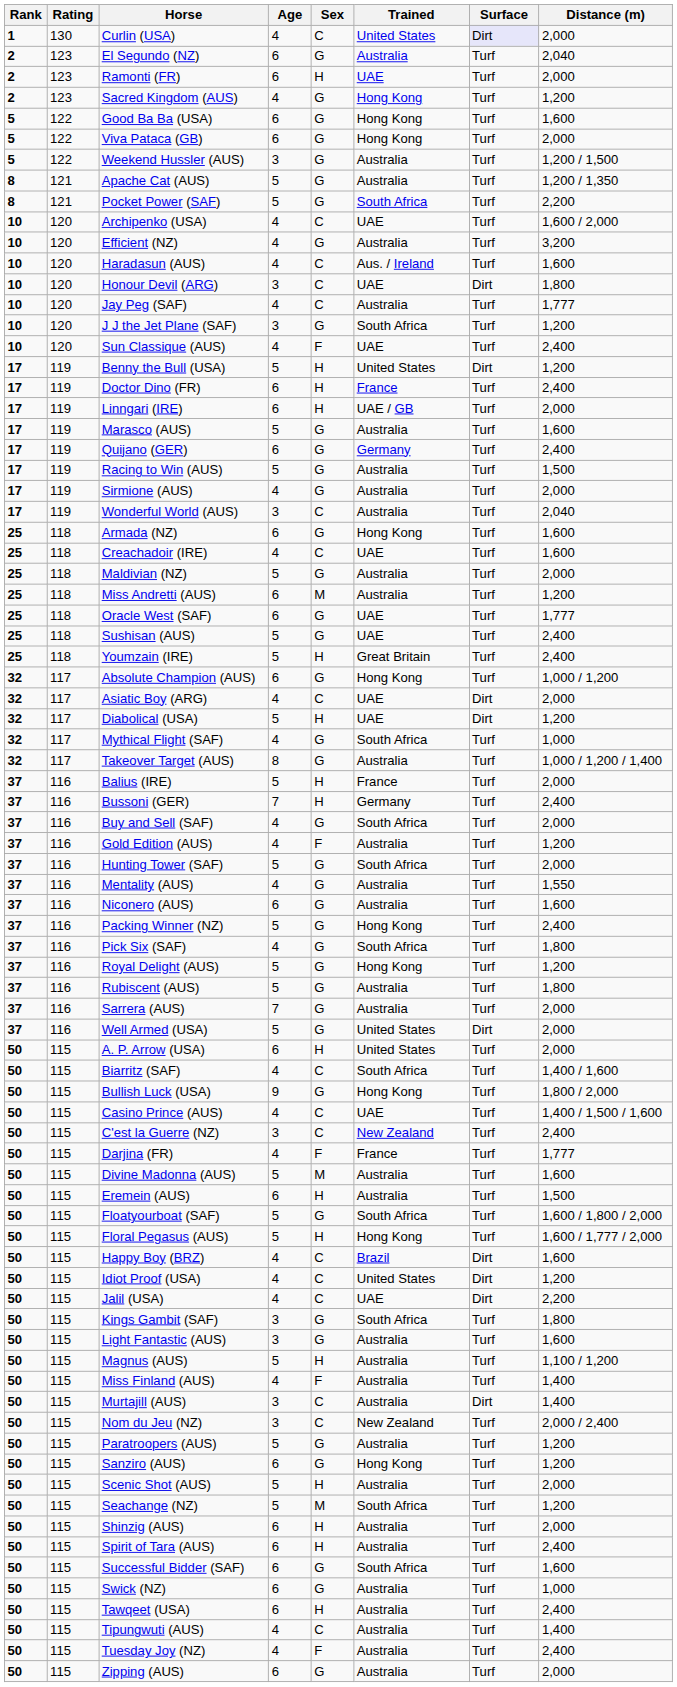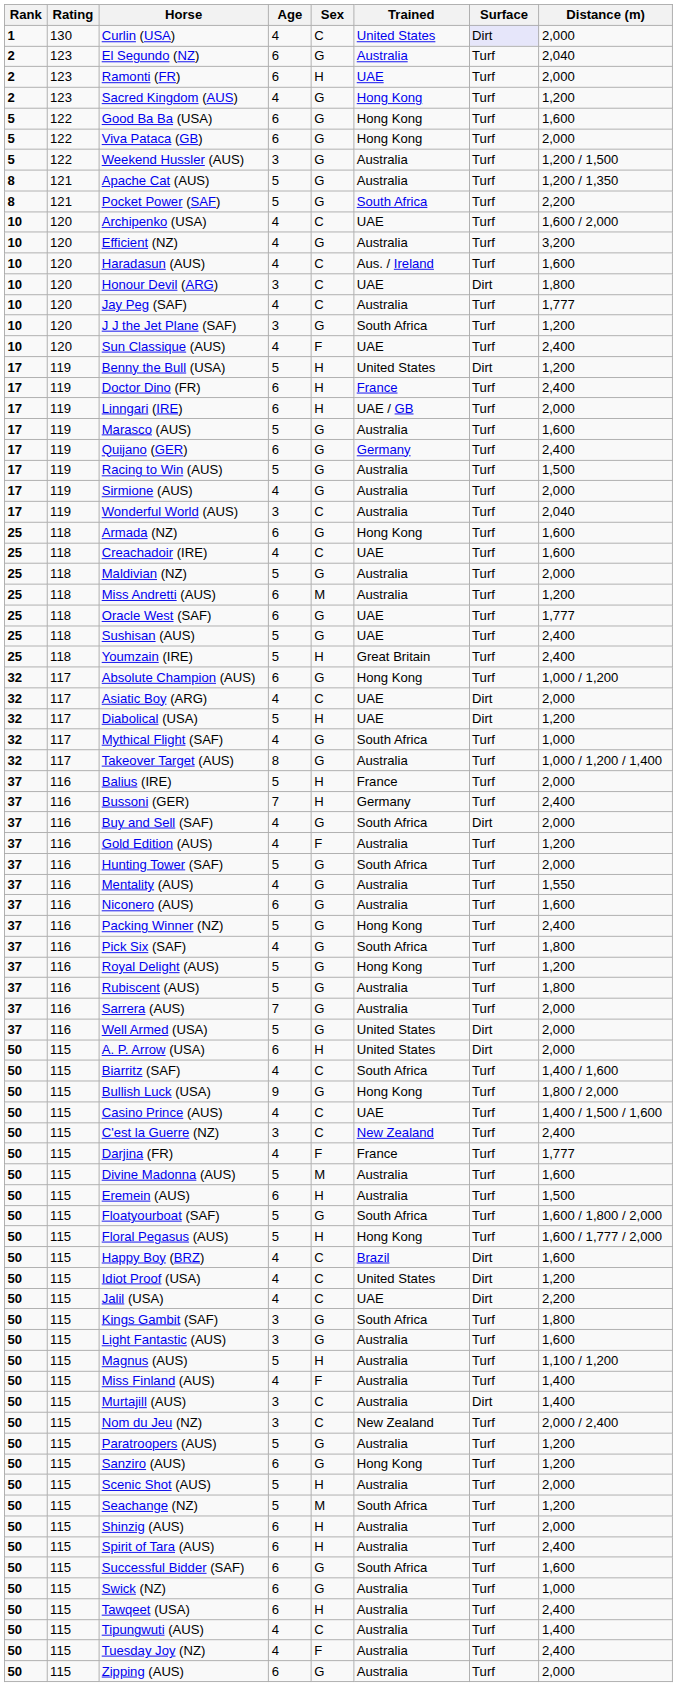Buy and Sell (SAF) | Surface: Turf -> Dirt
A. P. Arrow (USA) | Surface: Turf -> Dirt
